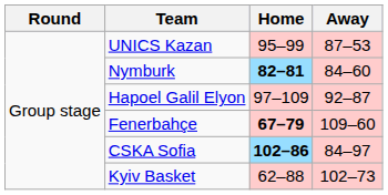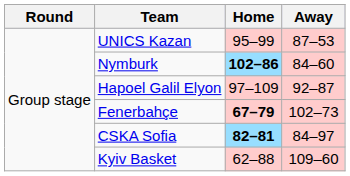Nymburk | Home: 82–81 -> 102–86
Fenerbahçe | Away: 109–60 -> 102–73
CSKA Sofia | Home: 102–86 -> 82–81
Kyiv Basket | Away: 102–73 -> 109–60
